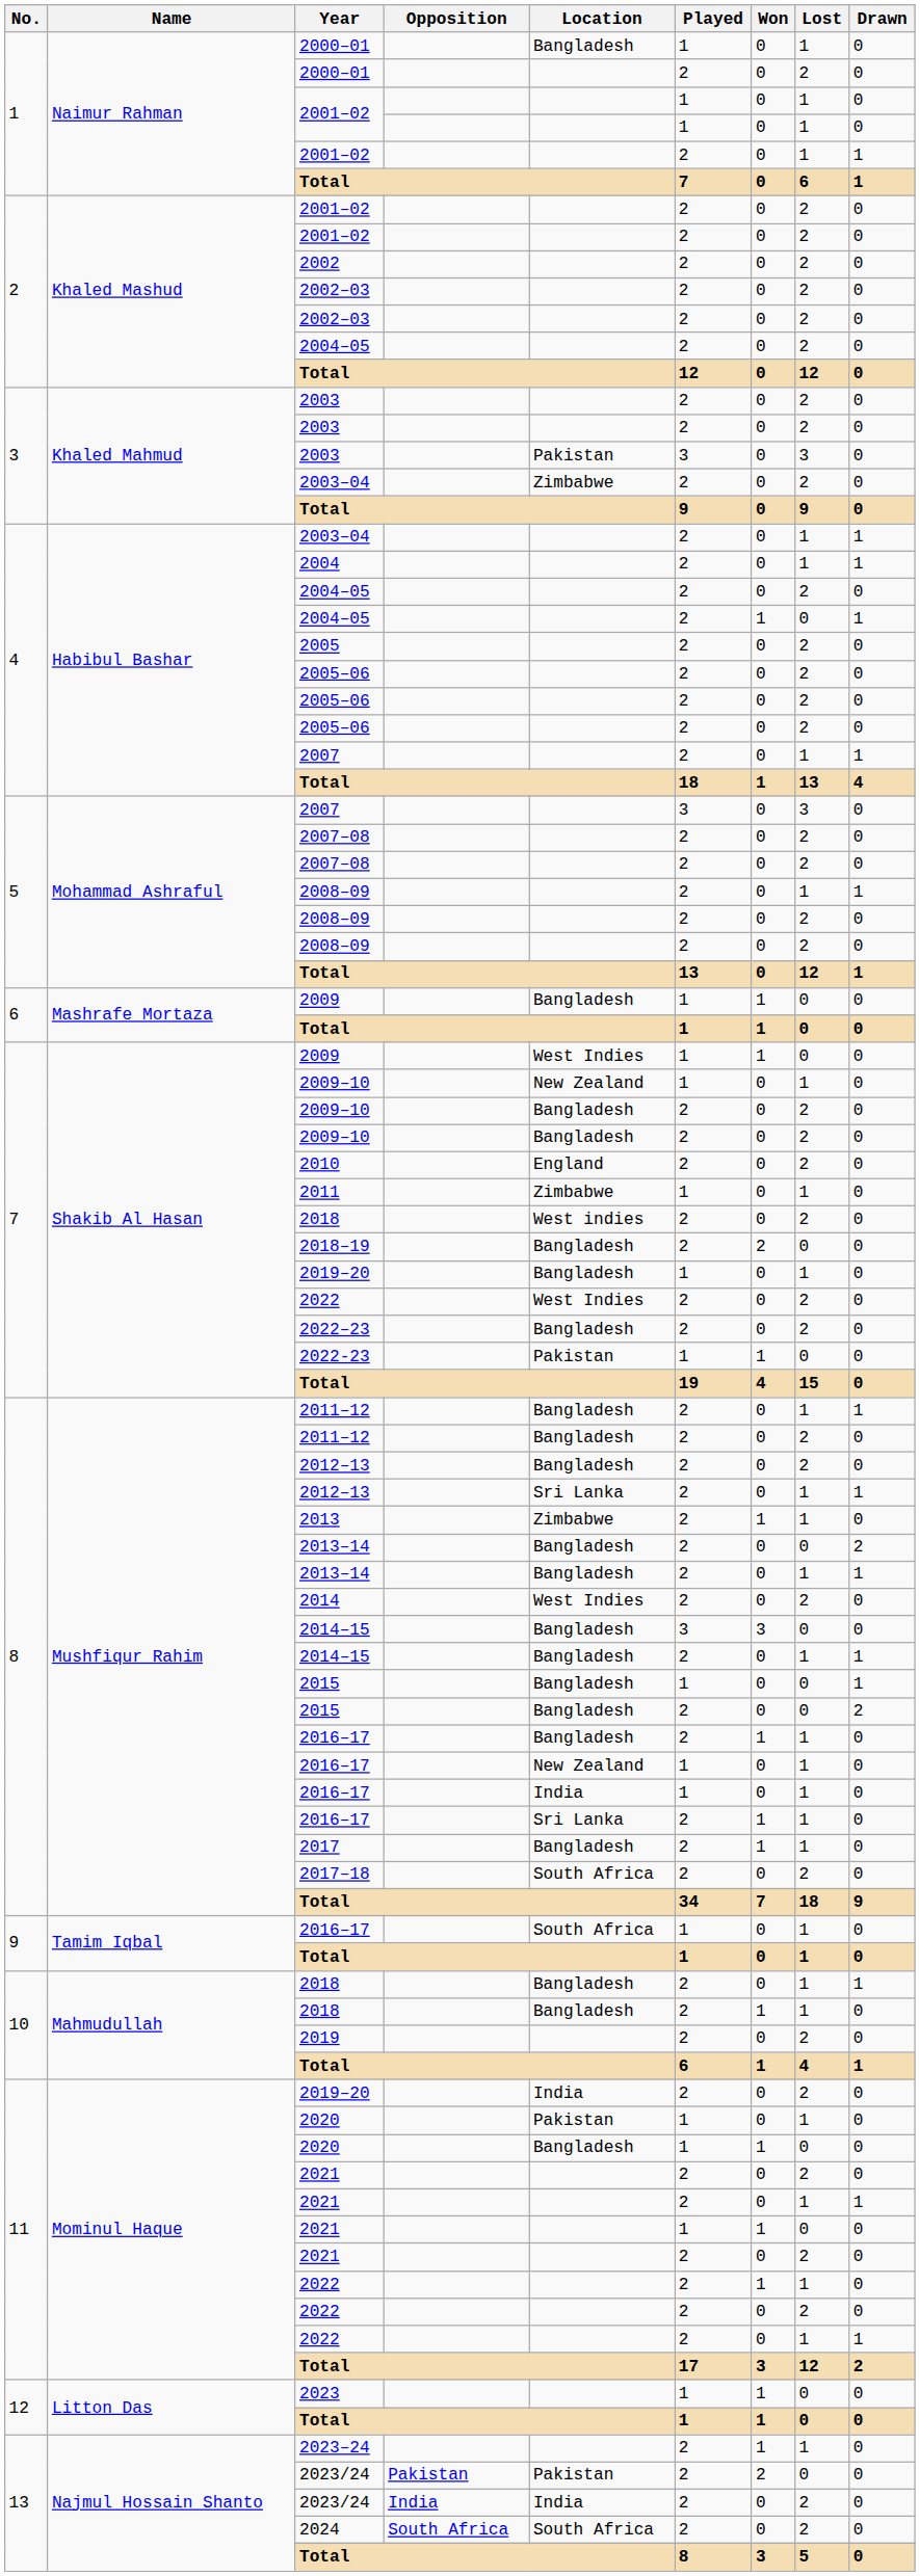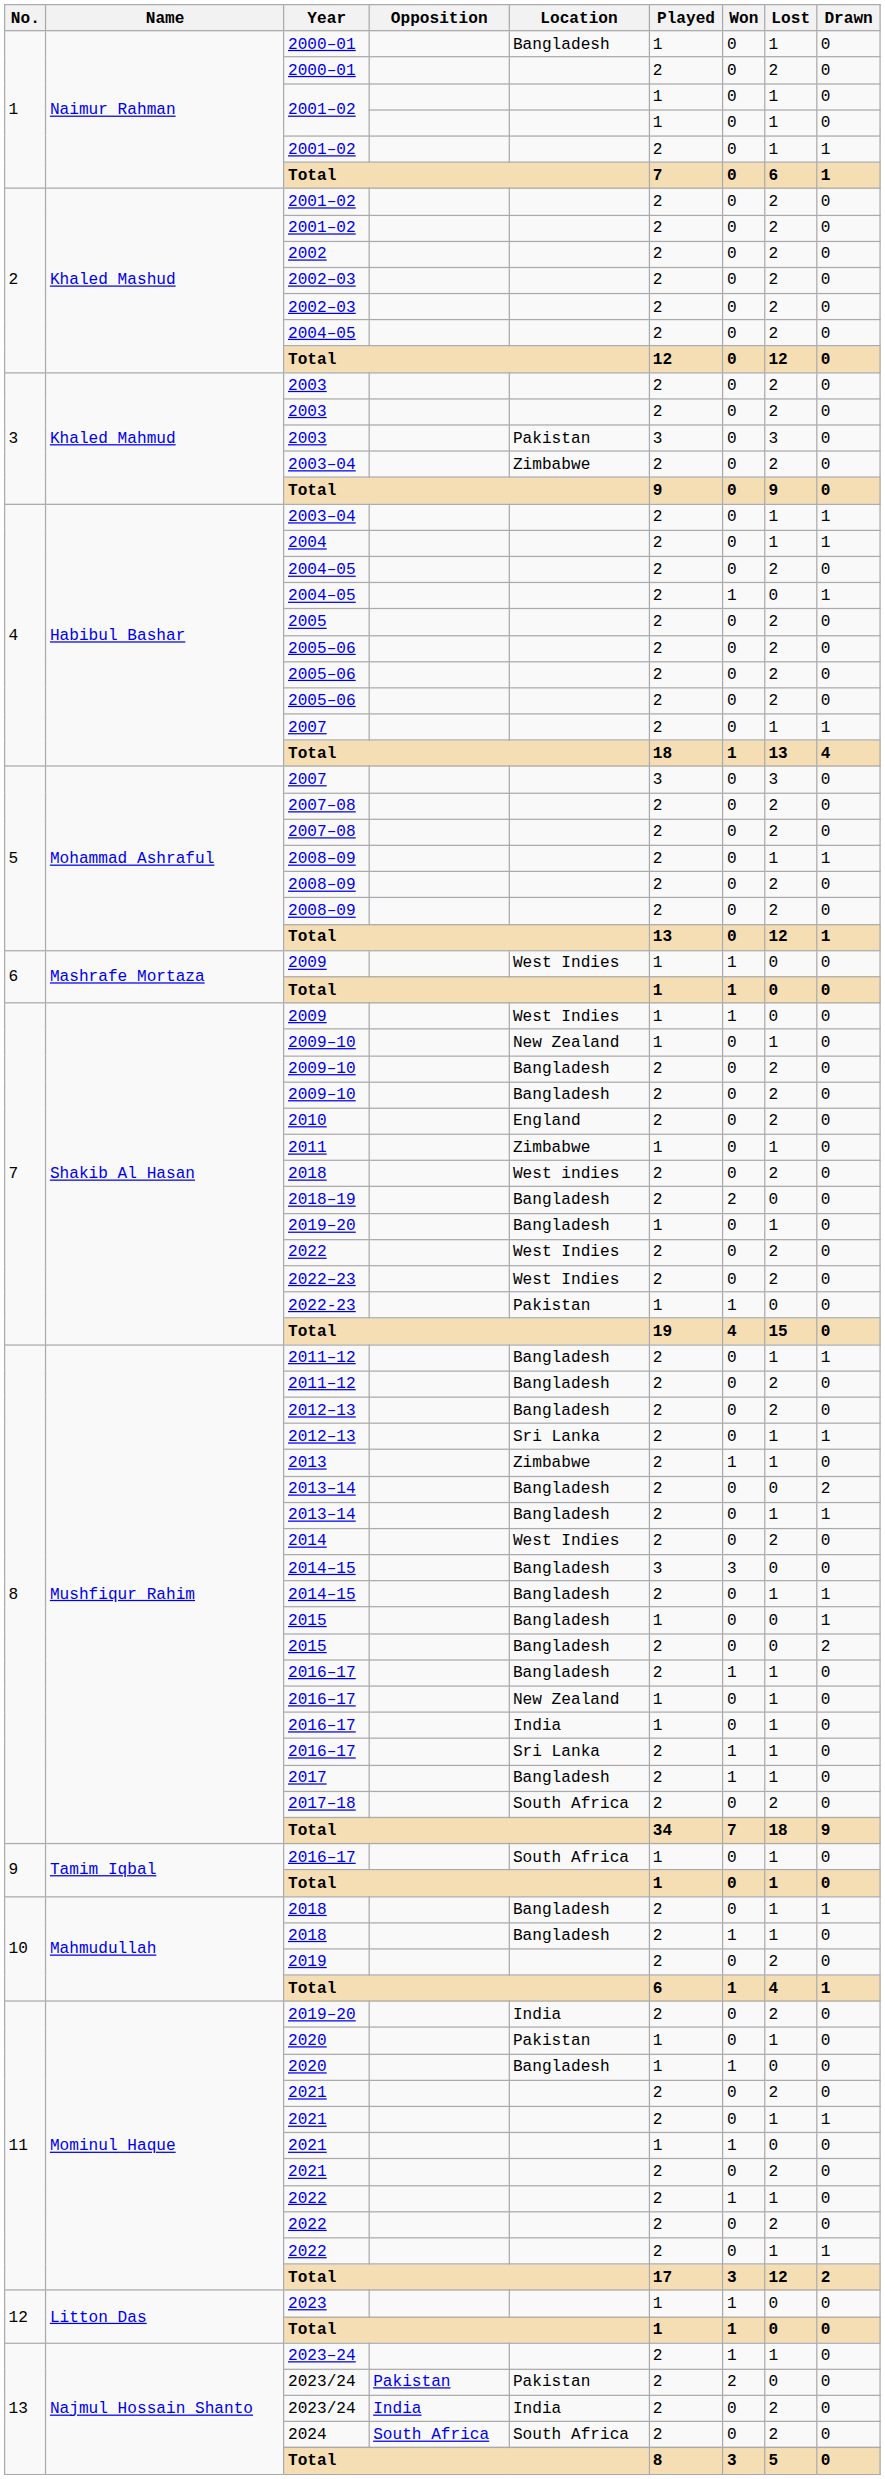6 / 2009 | Location: Bangladesh -> West Indies
2022–23 | Location: Bangladesh -> West Indies
